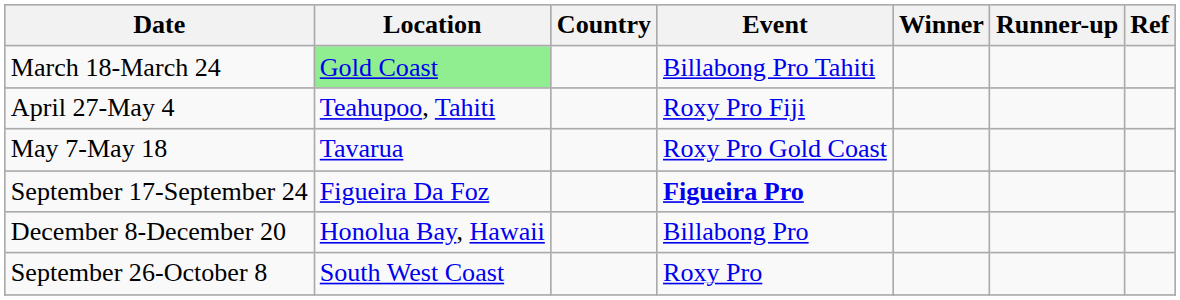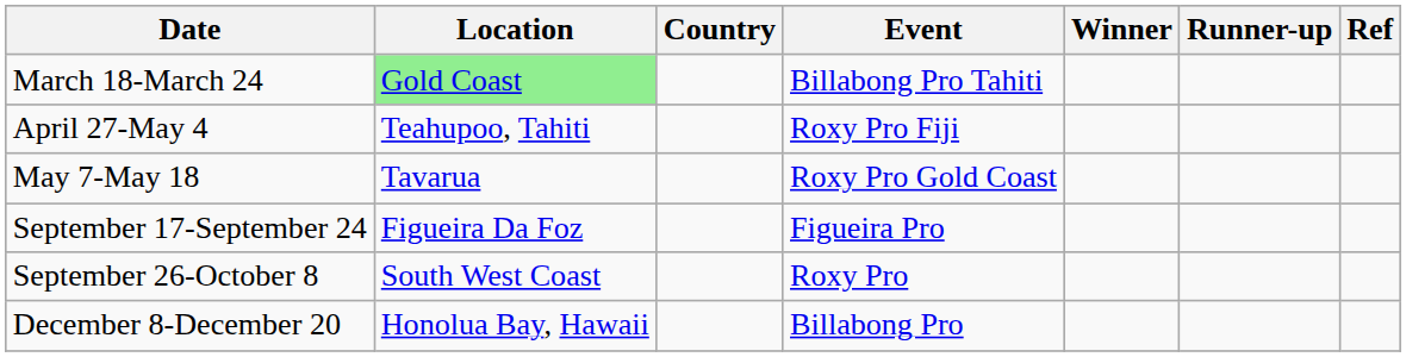September 17-September 24 | Event: bold -> normal
rows swapped: September 26-October 8 <-> December 8-December 20
